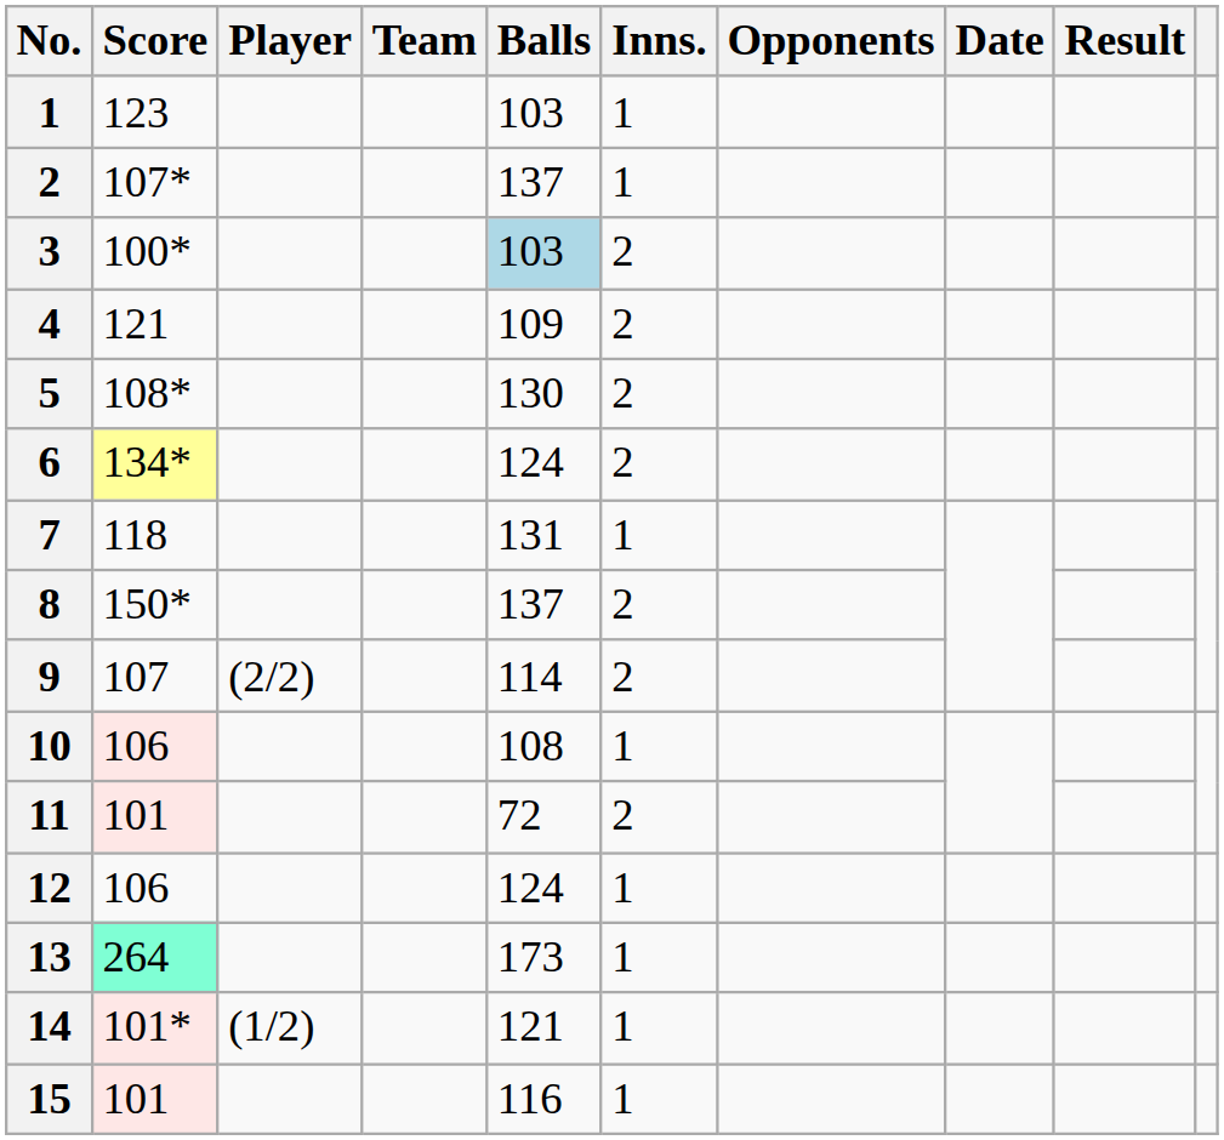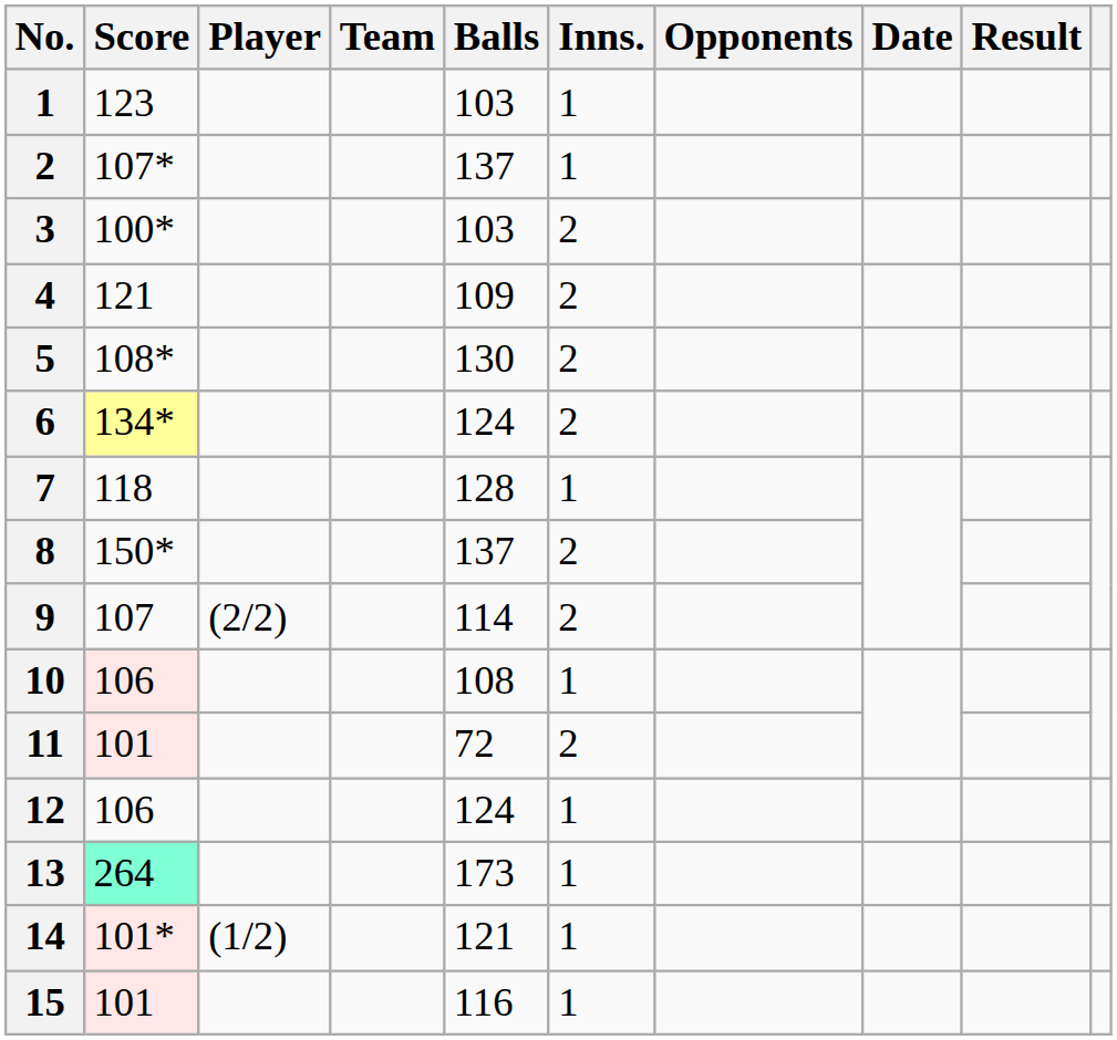3 | Balls: lightblue background -> no background
7 | Balls: 131 -> 128
